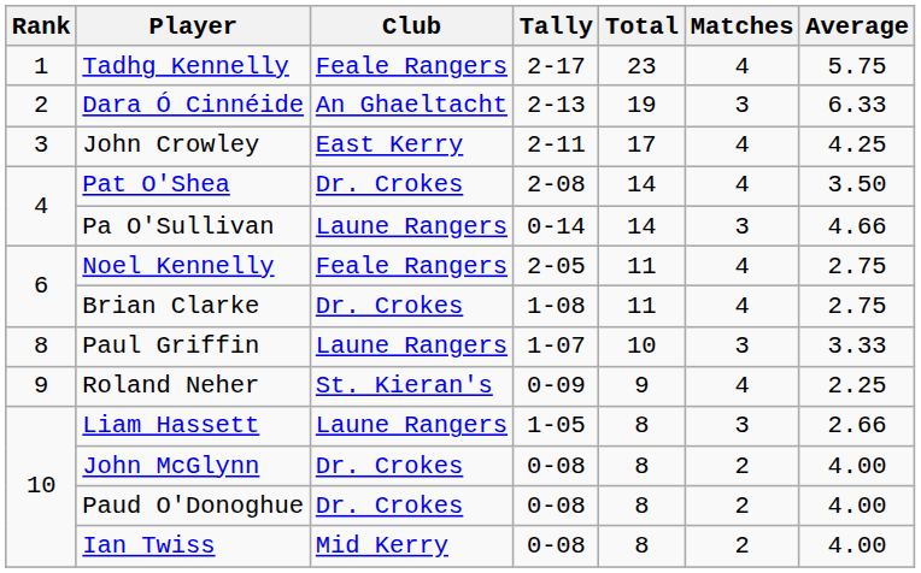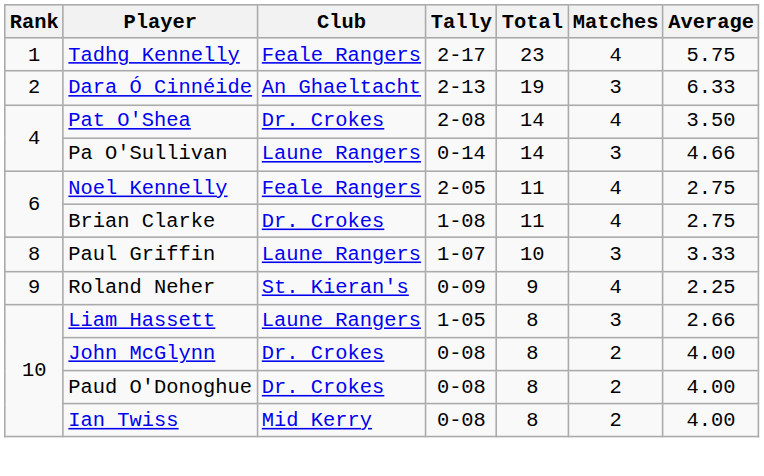- row: 3 | John Crowley | East Kerry | 2-11 | 17 | 4 | 4.25
